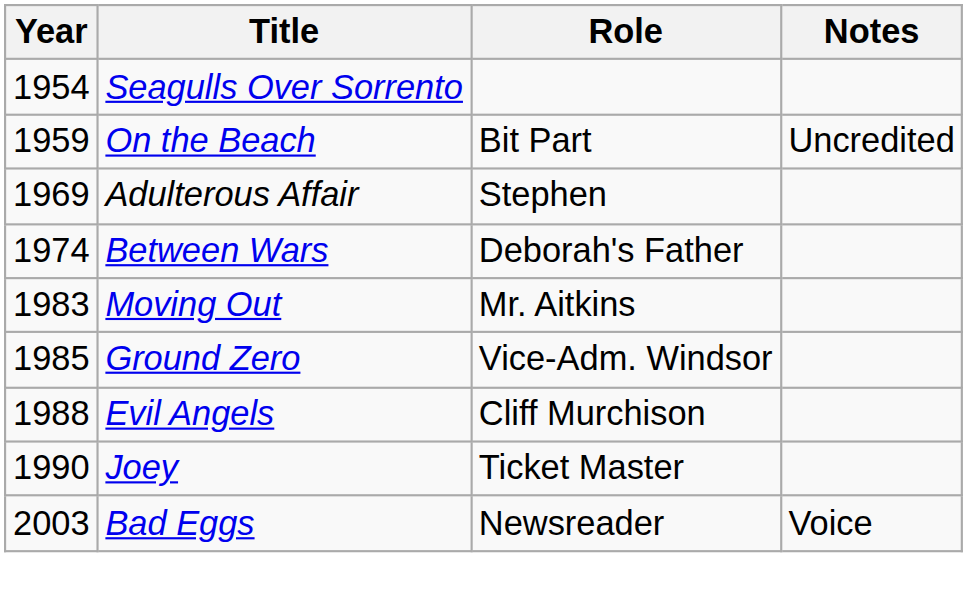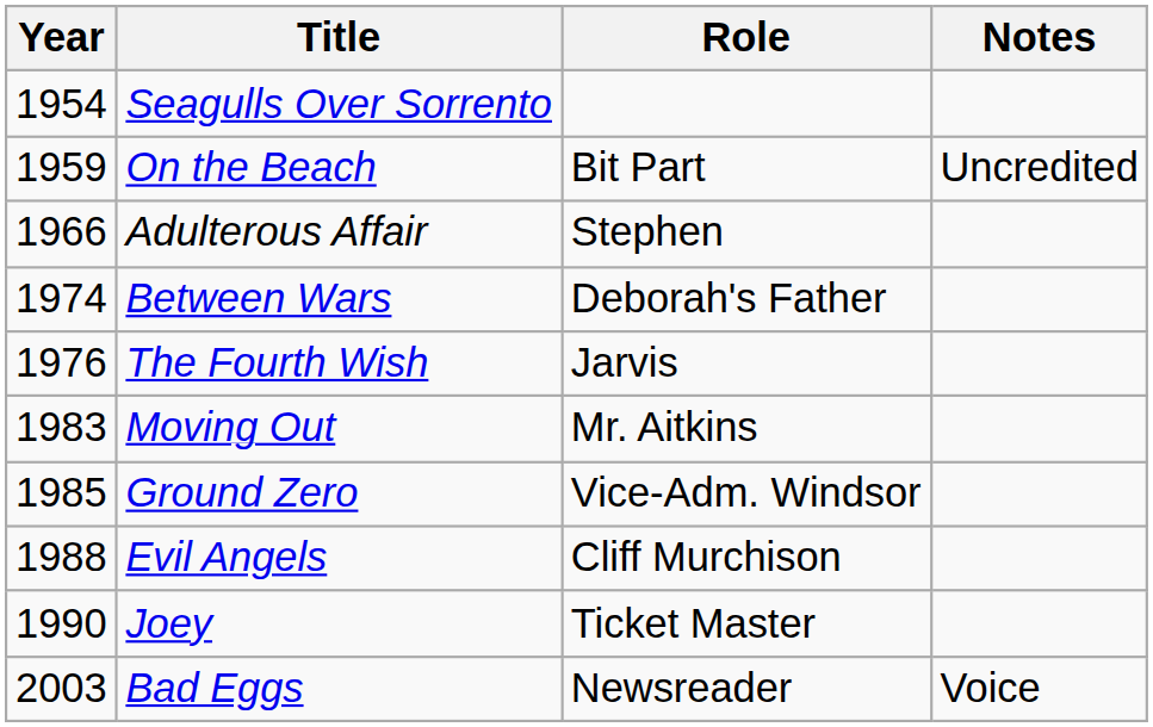Adulterous Affair | Year: 1969 -> 1966
+ row: 1976 | The Fourth Wish | Jarvis
